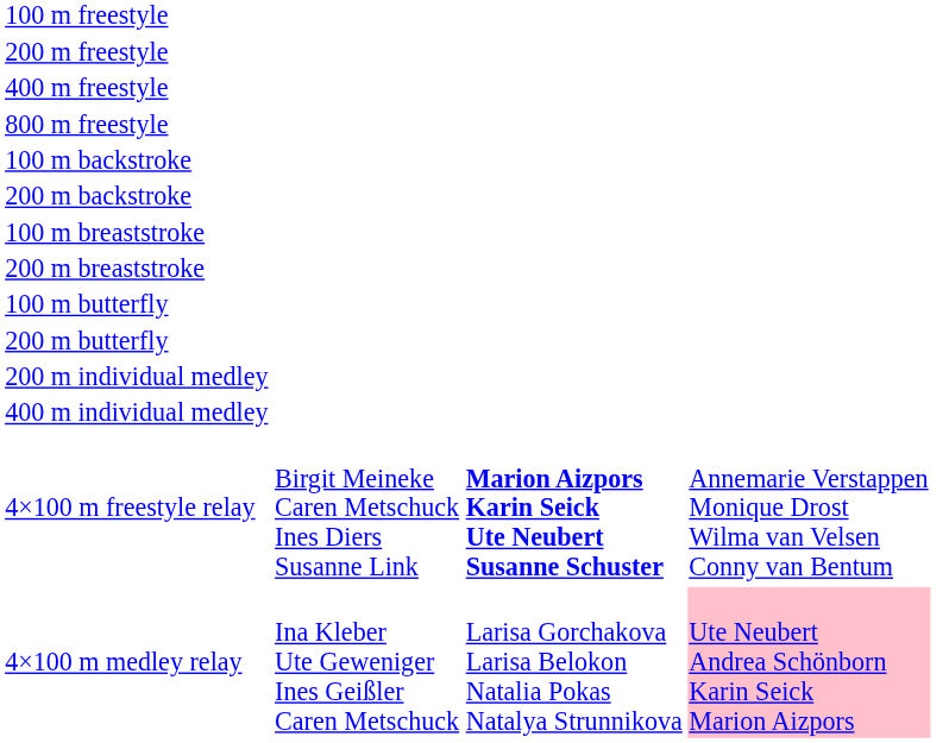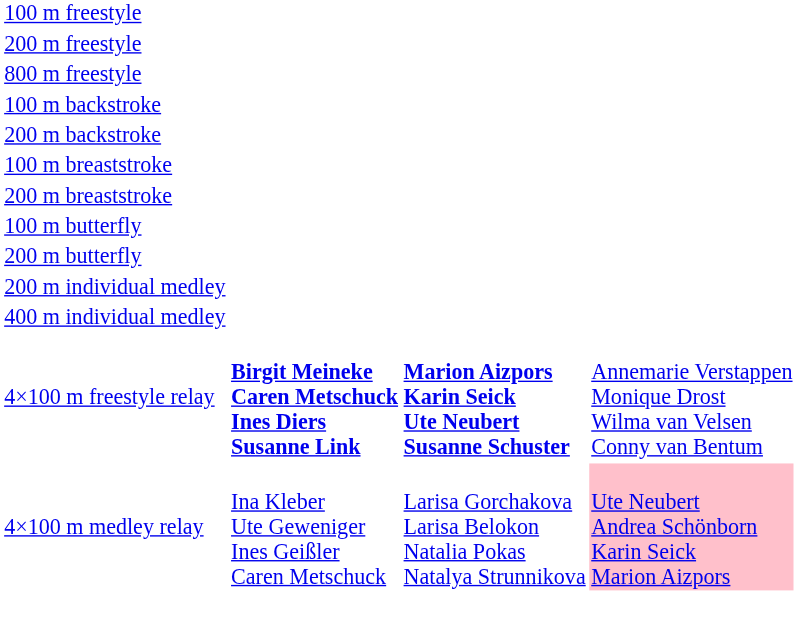- row: 400 m freestyle
4×100 m freestyle relay | column 2: normal -> bold
